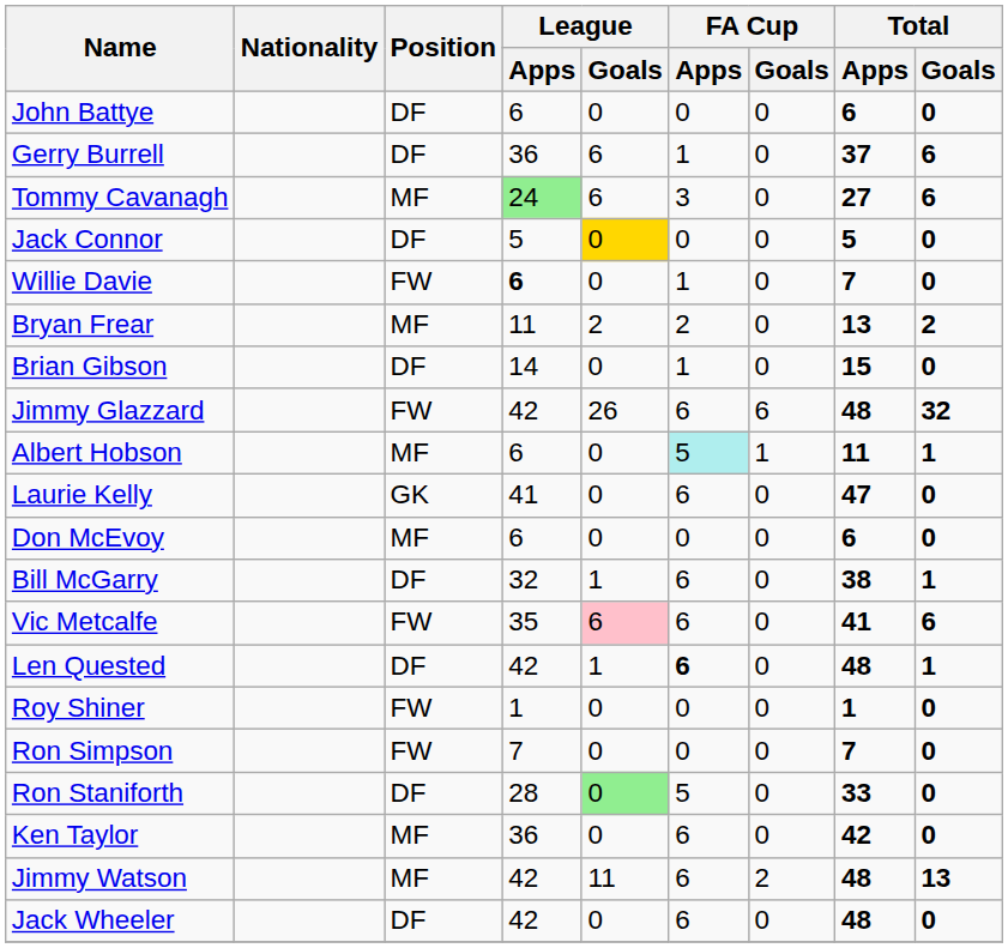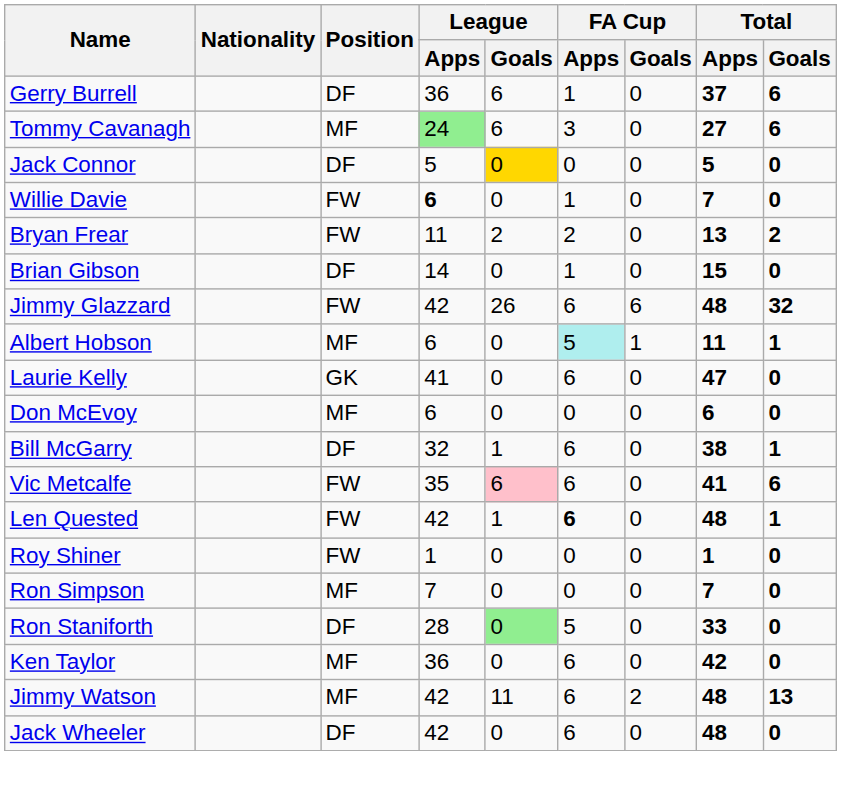- row: John Battye | DF | 6 | 0 | 0 | 0 | 6 | 0
Bryan Frear | Position: MF -> FW
Len Quested | Position: DF -> FW
Ron Simpson | Position: FW -> MF
